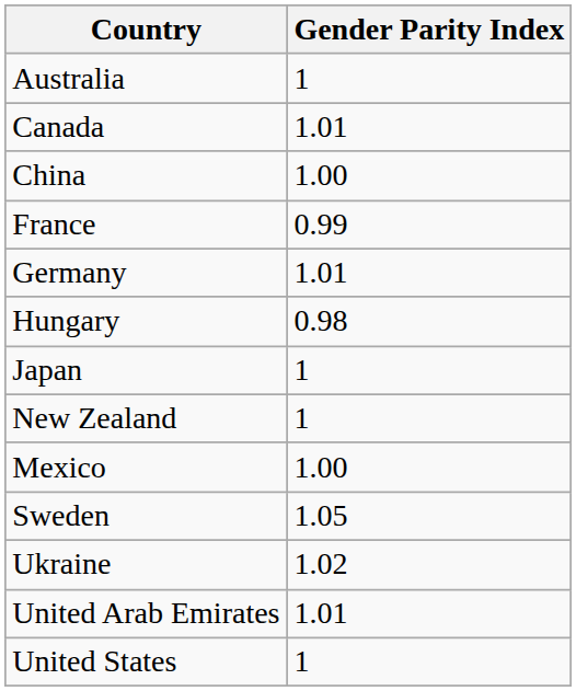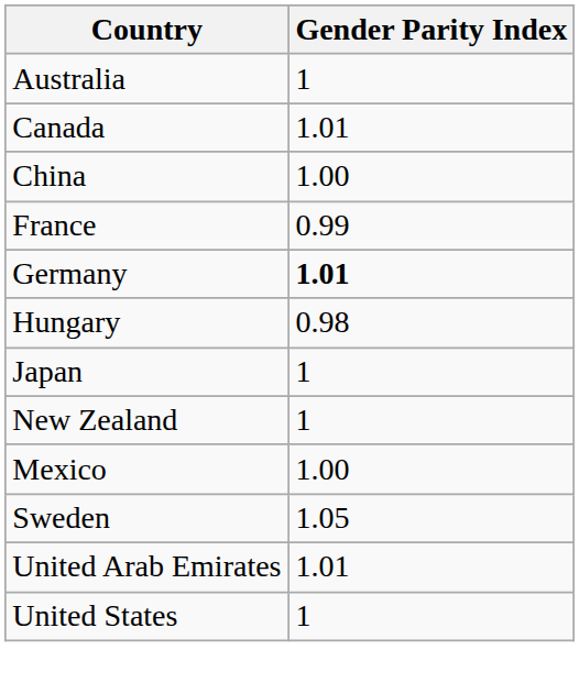Germany | Gender Parity Index: normal -> bold
- row: Ukraine | 1.02
